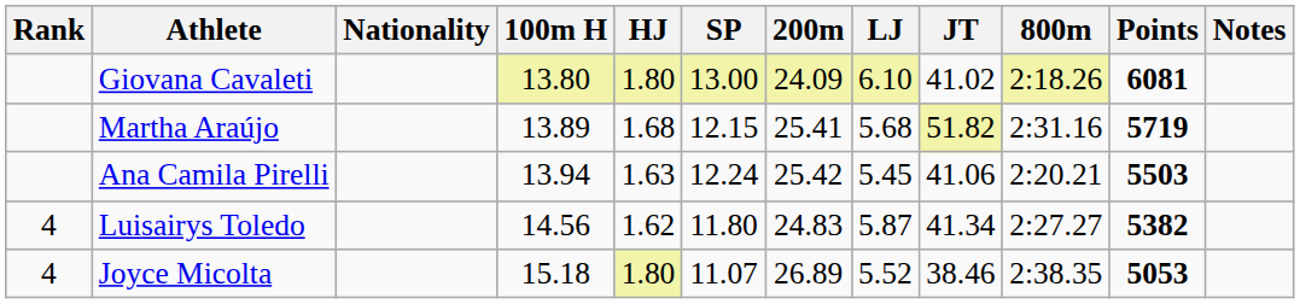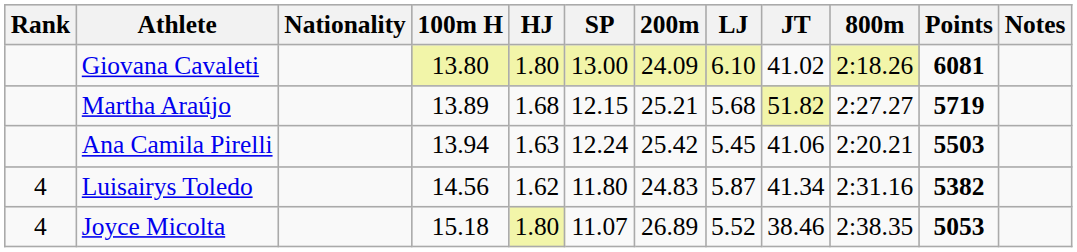Martha Araújo | 200m: 25.41 -> 25.21
Martha Araújo | 800m: 2:31.16 -> 2:27.27
Luisairys Toledo | 800m: 2:27.27 -> 2:31.16
